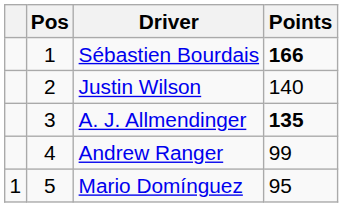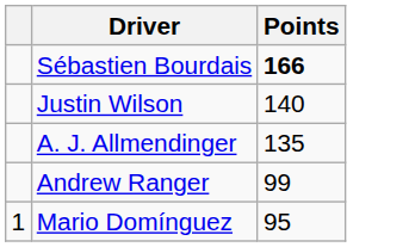- column: Pos | 1 | 2 | 3 | 4 | 5
A. J. Allmendinger | Points: bold -> normal
